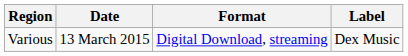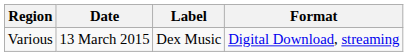columns swapped: Label <-> Format
